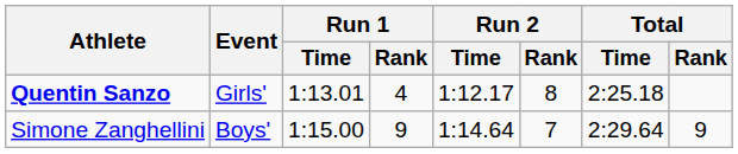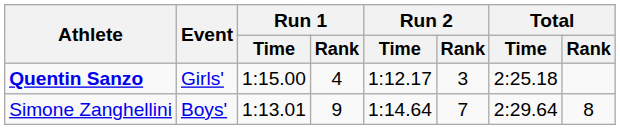Quentin Sanzo | Run 1 / Time: 1:13.01 -> 1:15.00
Quentin Sanzo | Run 2 / Rank: 8 -> 3
Simone Zanghellini | Run 1 / Time: 1:15.00 -> 1:13.01
Simone Zanghellini | Total / Rank: 9 -> 8
